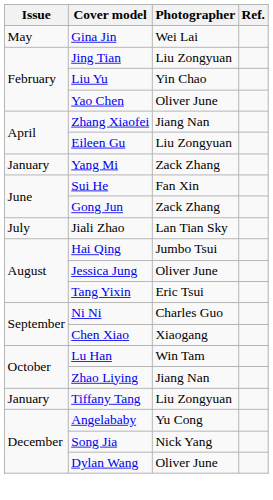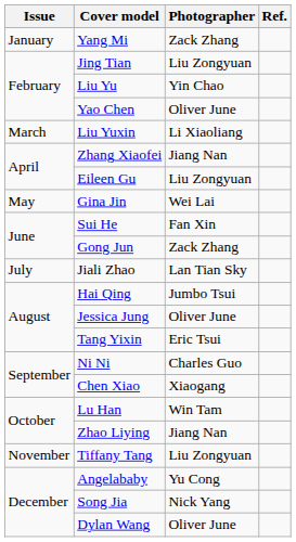rows swapped: Yang Mi <-> Gina Jin
+ row: March | Liu Yuxin | Li Xiaoliang
Tiffany Tang | Issue: January -> November
